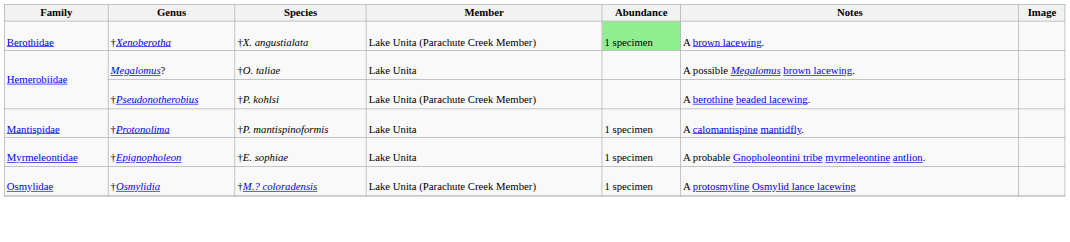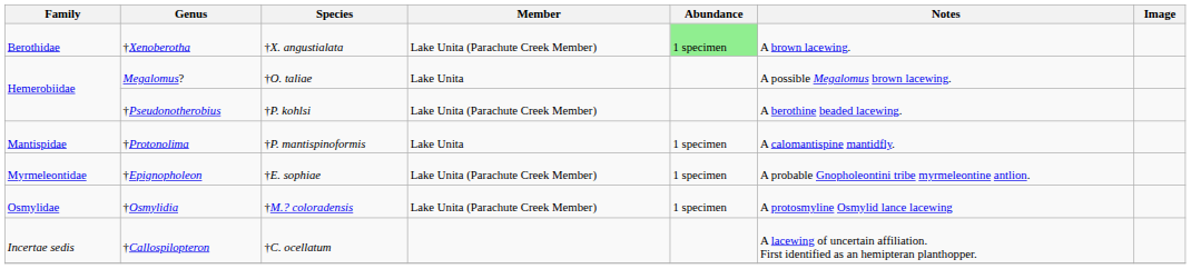†Epignopholeon | Member: Lake Unita -> Lake Unita (Parachute Creek Member)
+ row: Incertae sedis | †Callospilopteron | †C. ocellatum | A lacewing of uncertain affiliation. First identified as an hemipteran planthopper.
